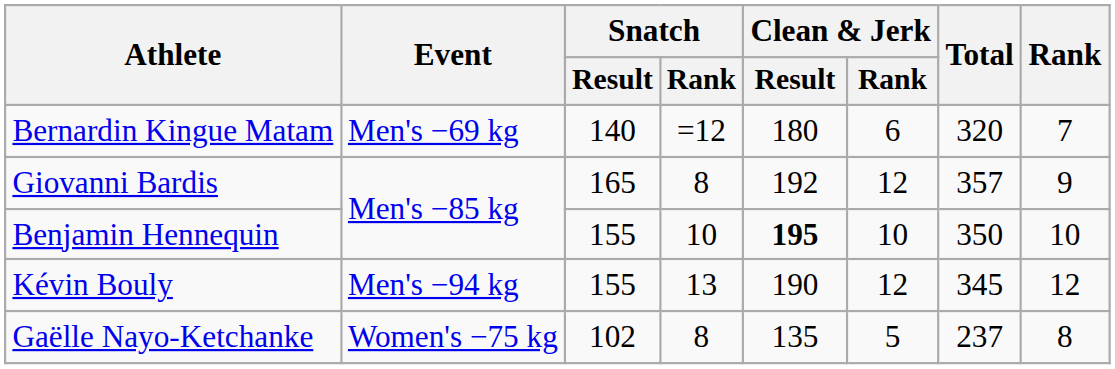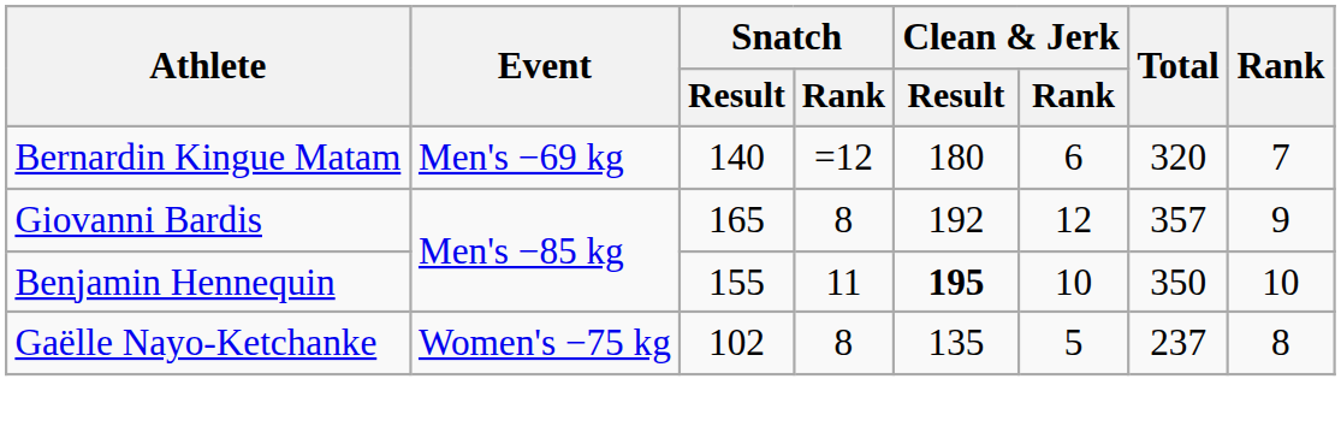Benjamin Hennequin | Snatch / Rank: 10 -> 11
- row: Kévin Bouly | Men's −94 kg | 155 | 13 | 190 | 12 | 345 | 12
